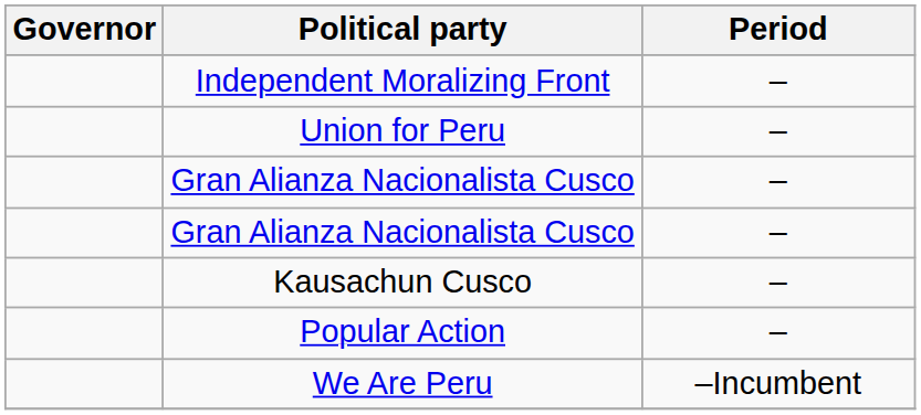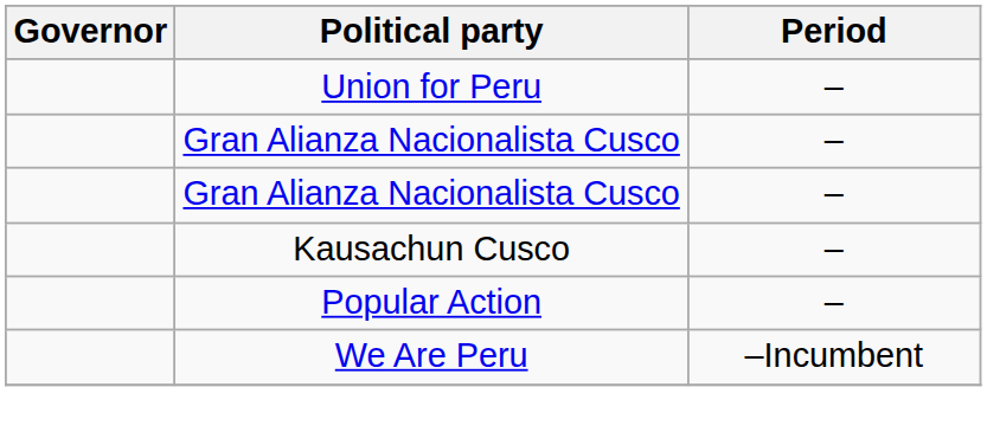- row: Independent Moralizing Front | –
